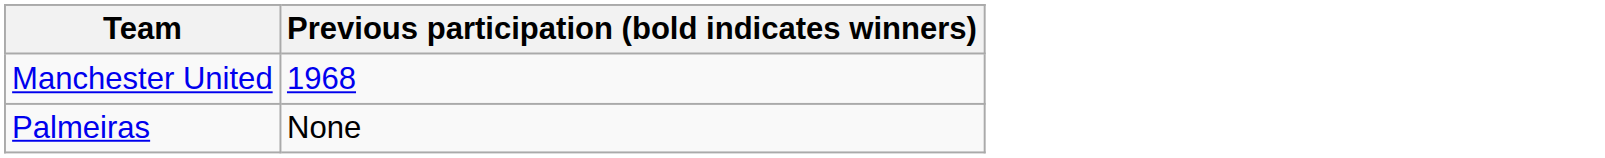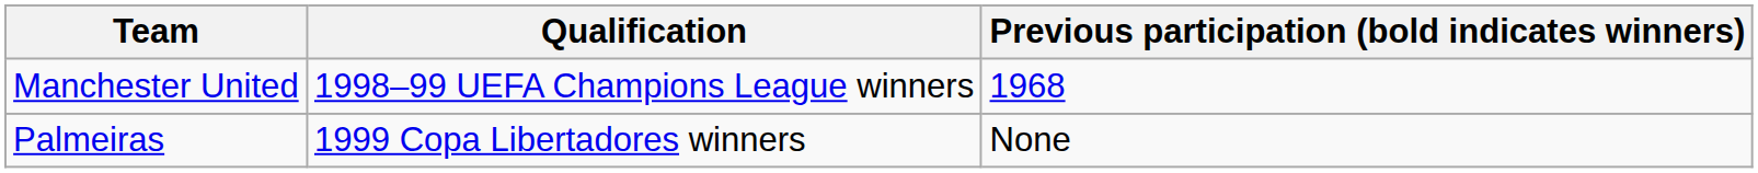+ column: Qualification | 1998–99 UEFA Champions League winners | 1999 Copa Libertadores winners
